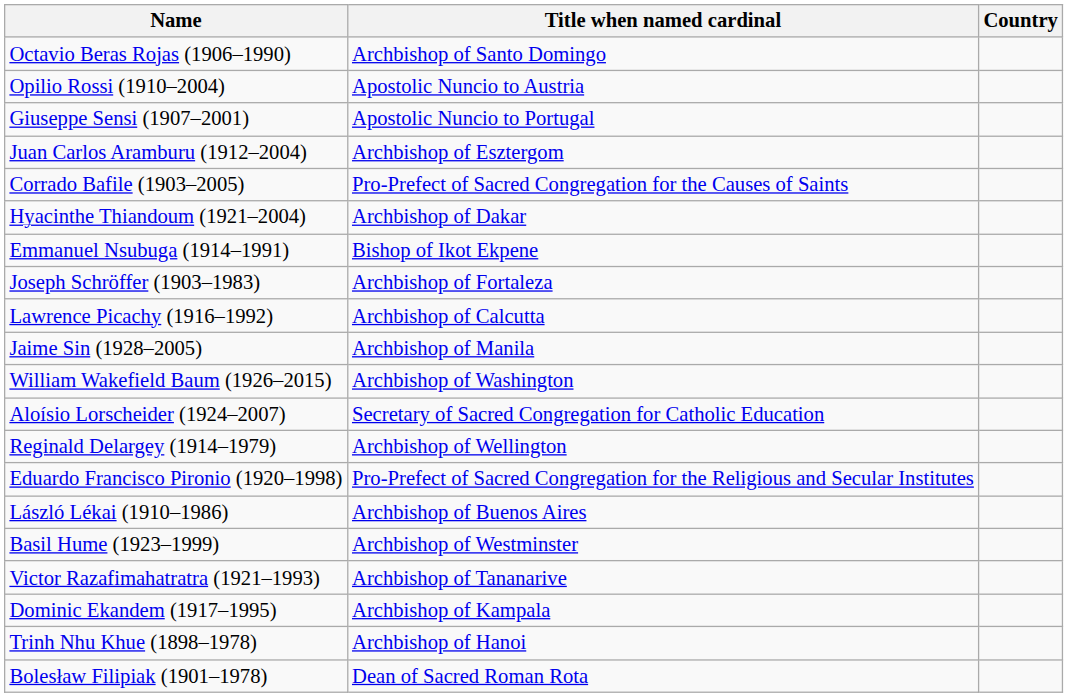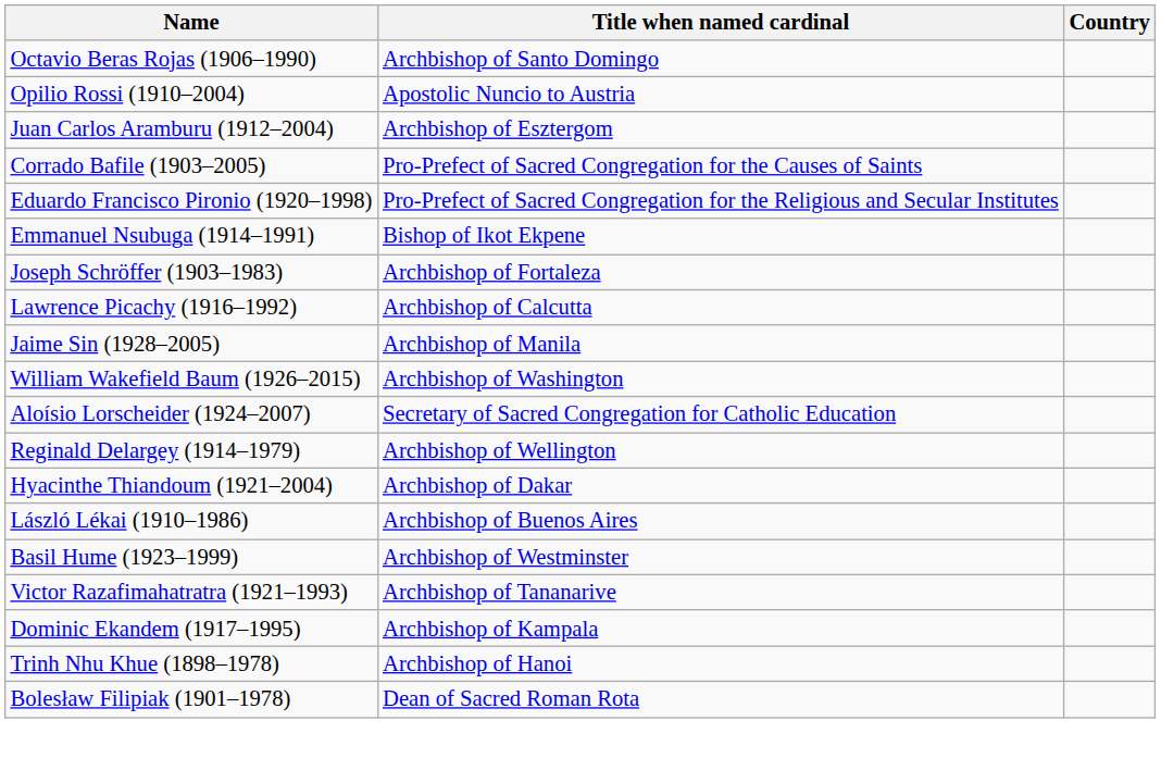- row: Giuseppe Sensi (1907–2001) | Apostolic Nuncio to Portugal
rows swapped: Hyacinthe Thiandoum (1921–2004) <-> Eduardo Francisco Pironio (1920–1998)
